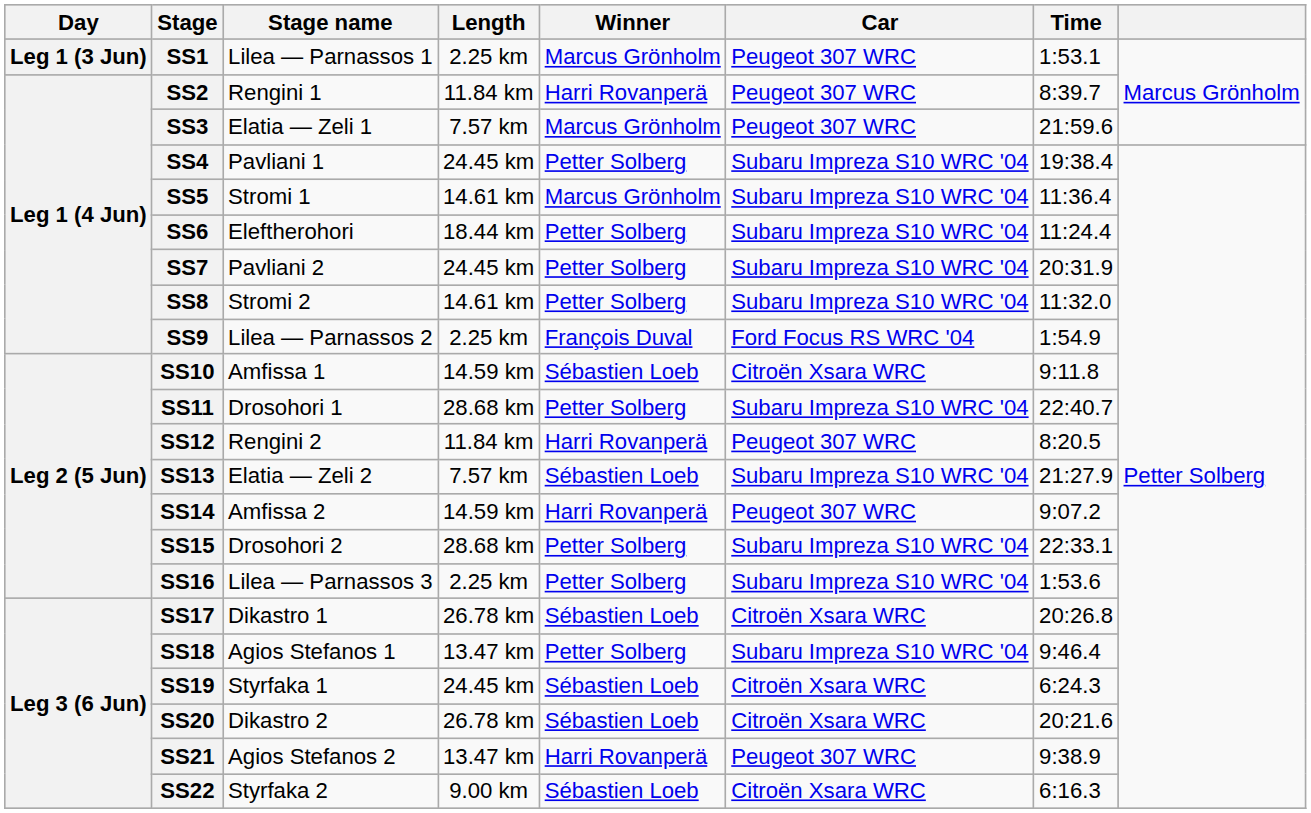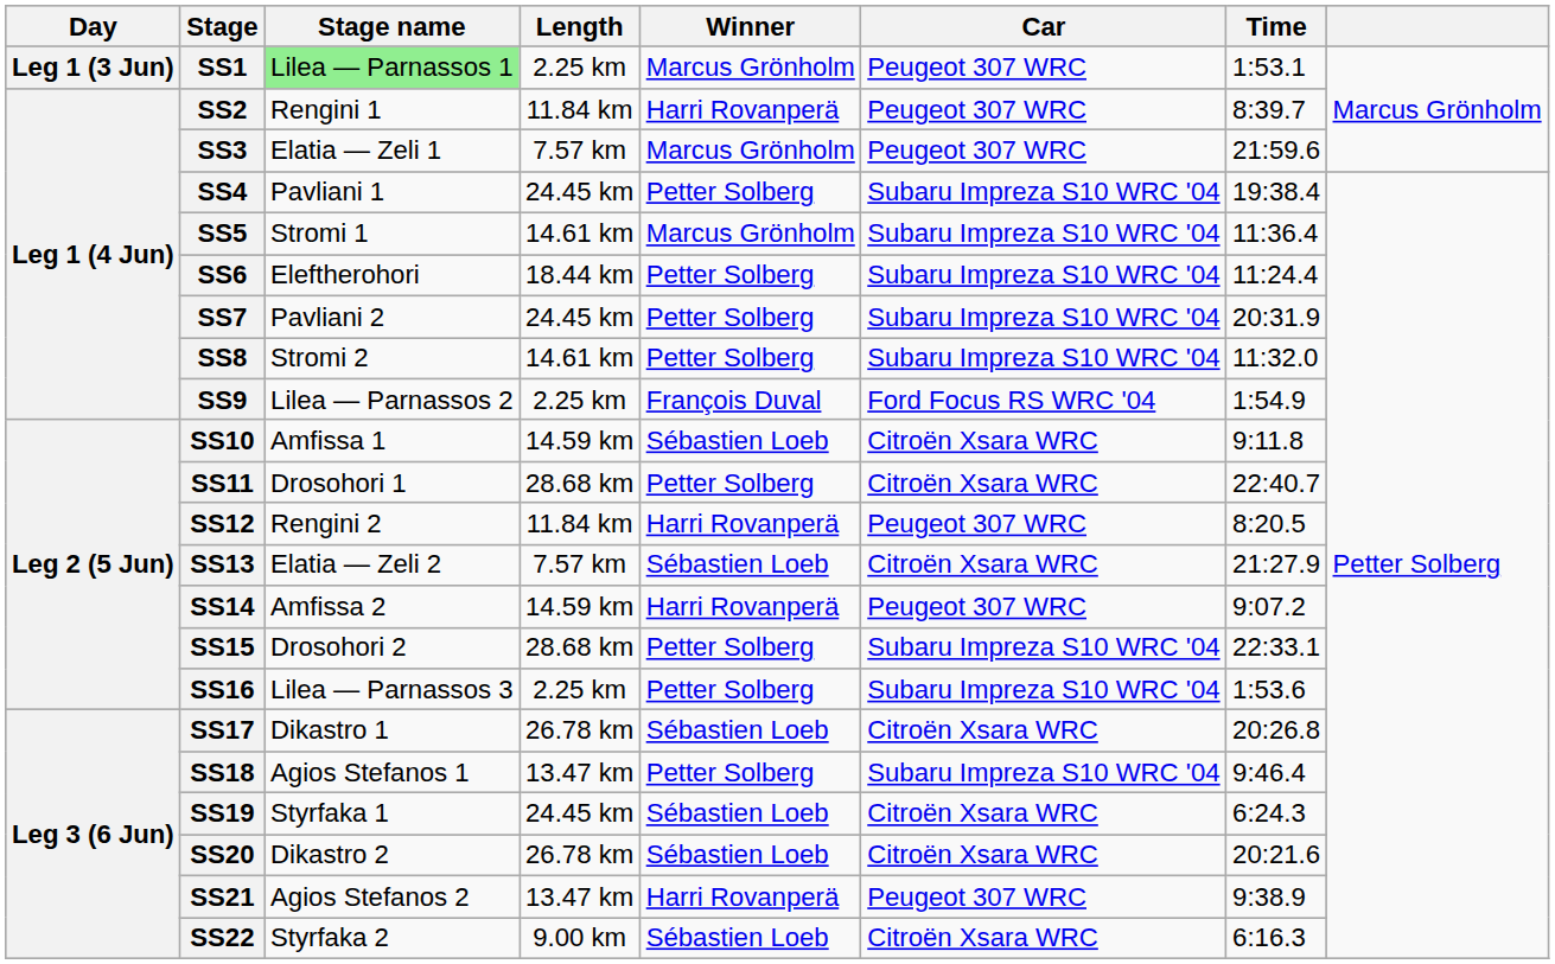SS1 | Stage name: no background -> lightgreen background
SS11 | Car: Subaru Impreza S10 WRC '04 -> Citroën Xsara WRC
SS13 | Car: Subaru Impreza S10 WRC '04 -> Citroën Xsara WRC
